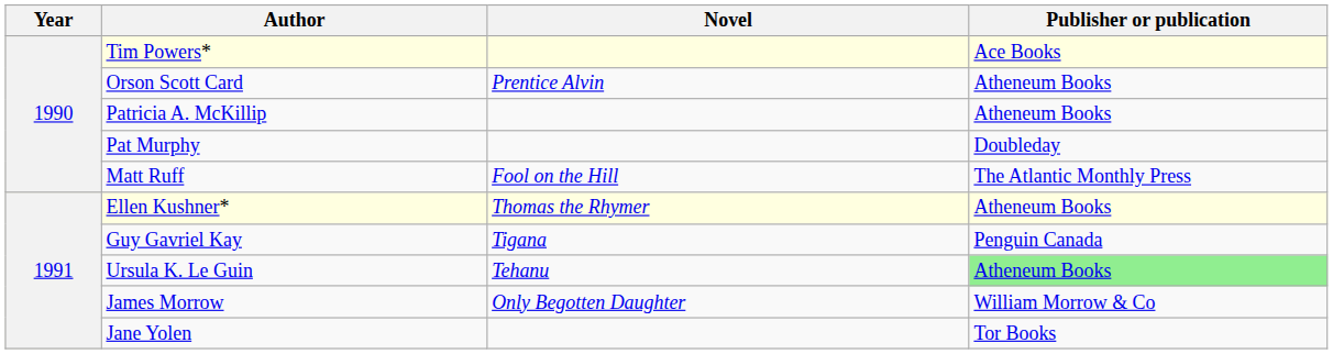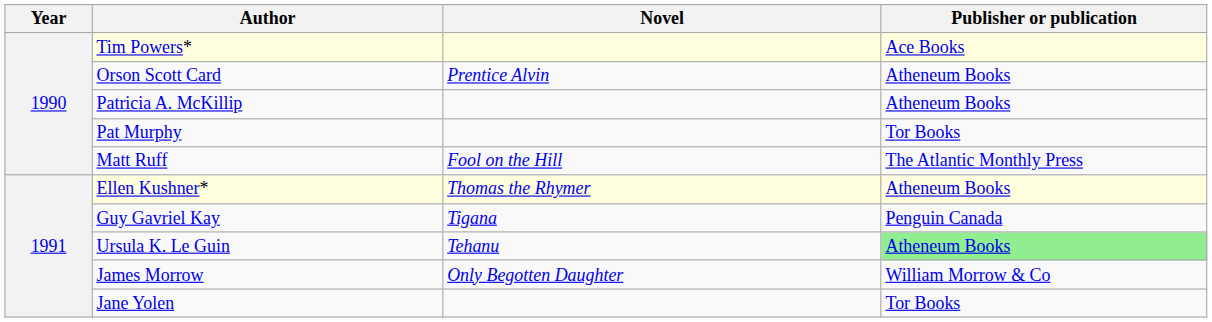Pat Murphy | Publisher or publication: Doubleday -> Tor Books
